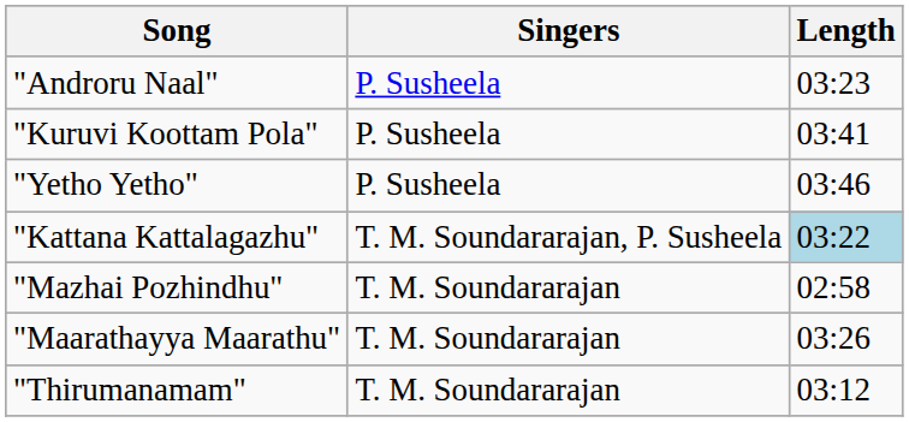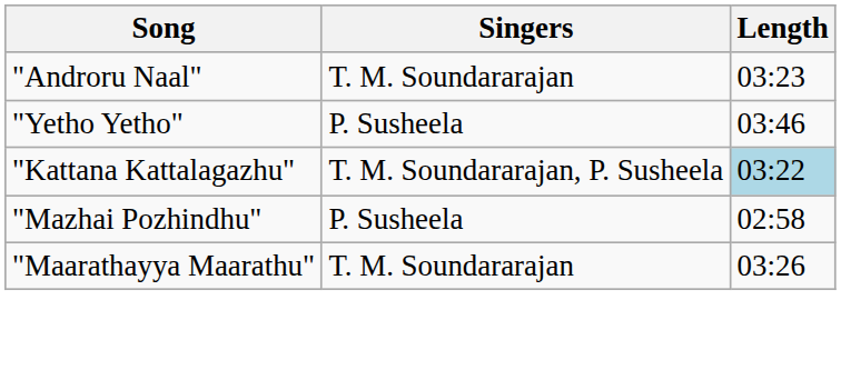"Androru Naal" | Singers: P. Susheela -> T. M. Soundararajan
- row: "Kuruvi Koottam Pola" | P. Susheela | 03:41
"Mazhai Pozhindhu" | Singers: T. M. Soundararajan -> P. Susheela
- row: "Thirumanamam" | T. M. Soundararajan | 03:12
